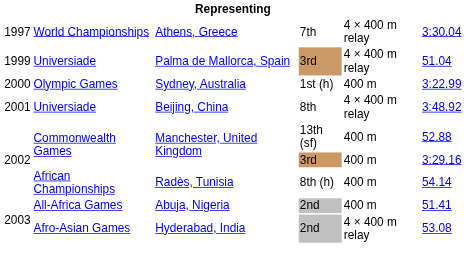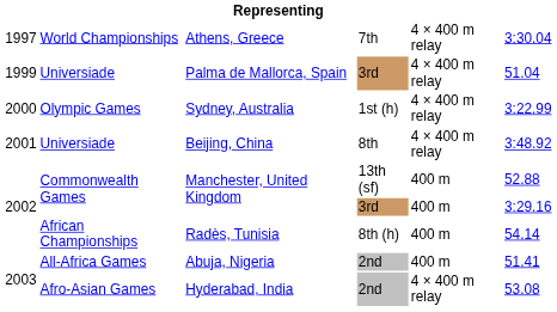Sydney, Australia | column 5: 400 m -> 4 × 400 m relay
